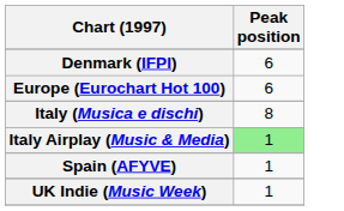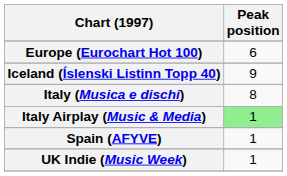- row: Denmark (IFPI) | 6
+ row: Iceland (Íslenski Listinn Topp 40) | 9
